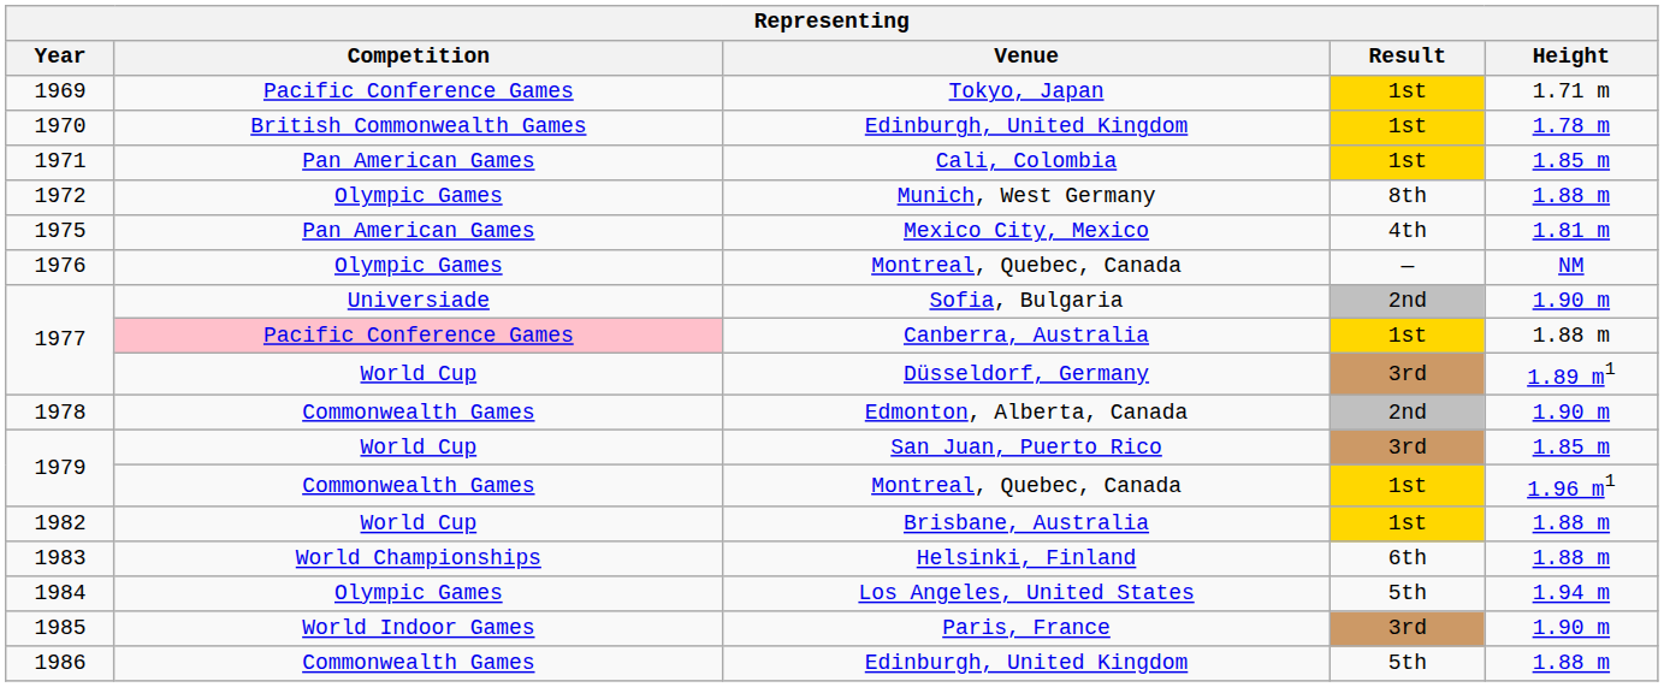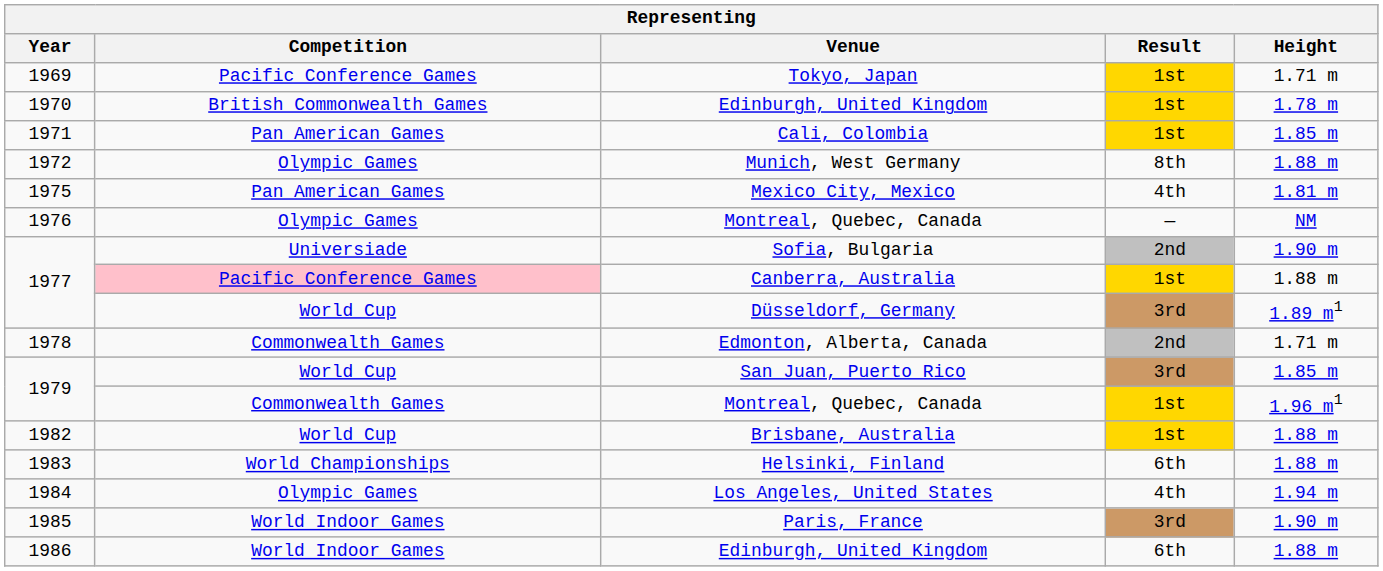Edmonton, Alberta, Canada | Height: 1.90 m -> 1.71 m
Los Angeles, United States | Result: 5th -> 4th
1986 / Edinburgh, United Kingdom | Competition: Commonwealth Games -> World Indoor Games
1986 / Edinburgh, United Kingdom | Result: 5th -> 6th
